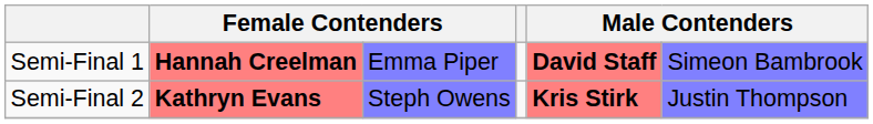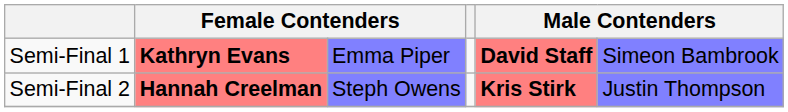Semi-Final 1 | column 2: Hannah Creelman -> Kathryn Evans
Semi-Final 2 | column 2: Kathryn Evans -> Hannah Creelman
